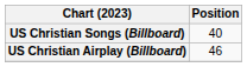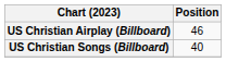rows swapped: US Christian Songs (Billboard) <-> US Christian Airplay (Billboard)
